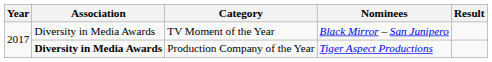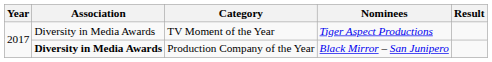TV Moment of the Year | Nominees: Black Mirror – San Junipero -> Tiger Aspect Productions
Production Company of the Year | Nominees: Tiger Aspect Productions -> Black Mirror – San Junipero
